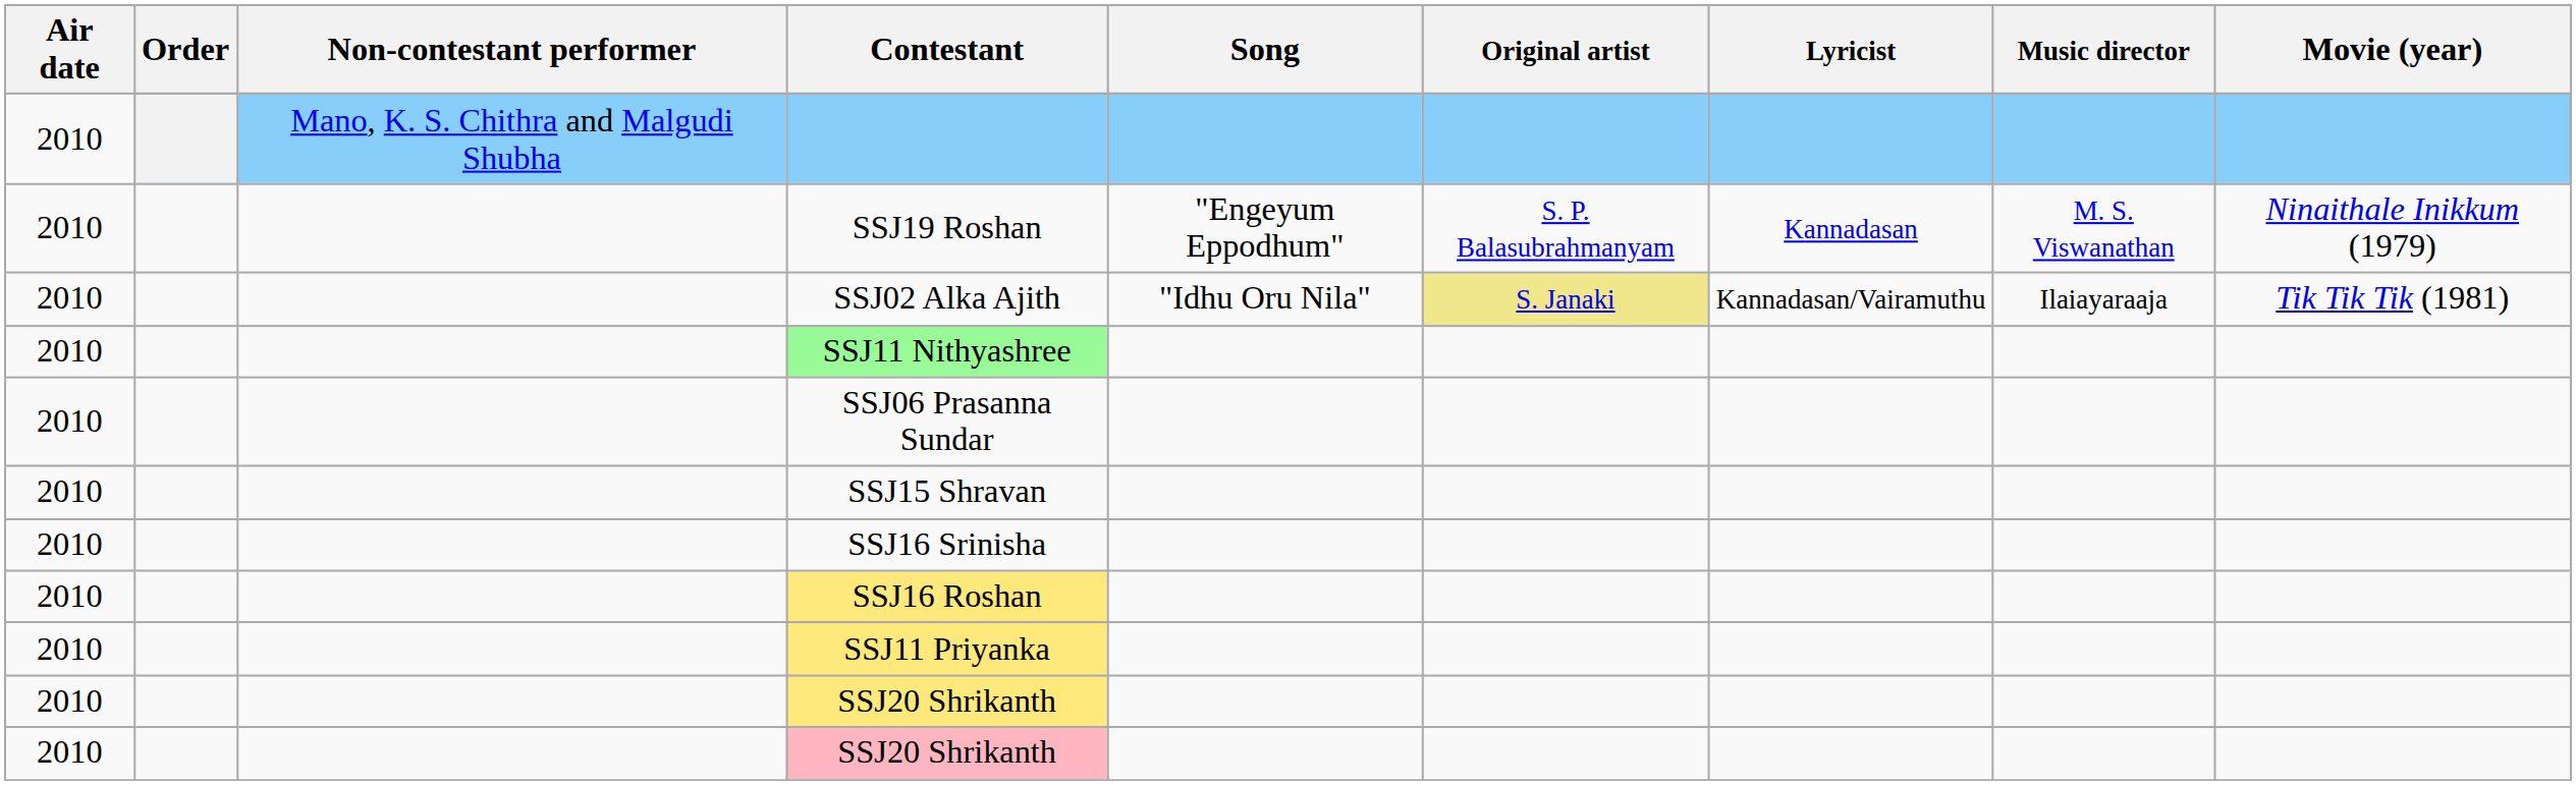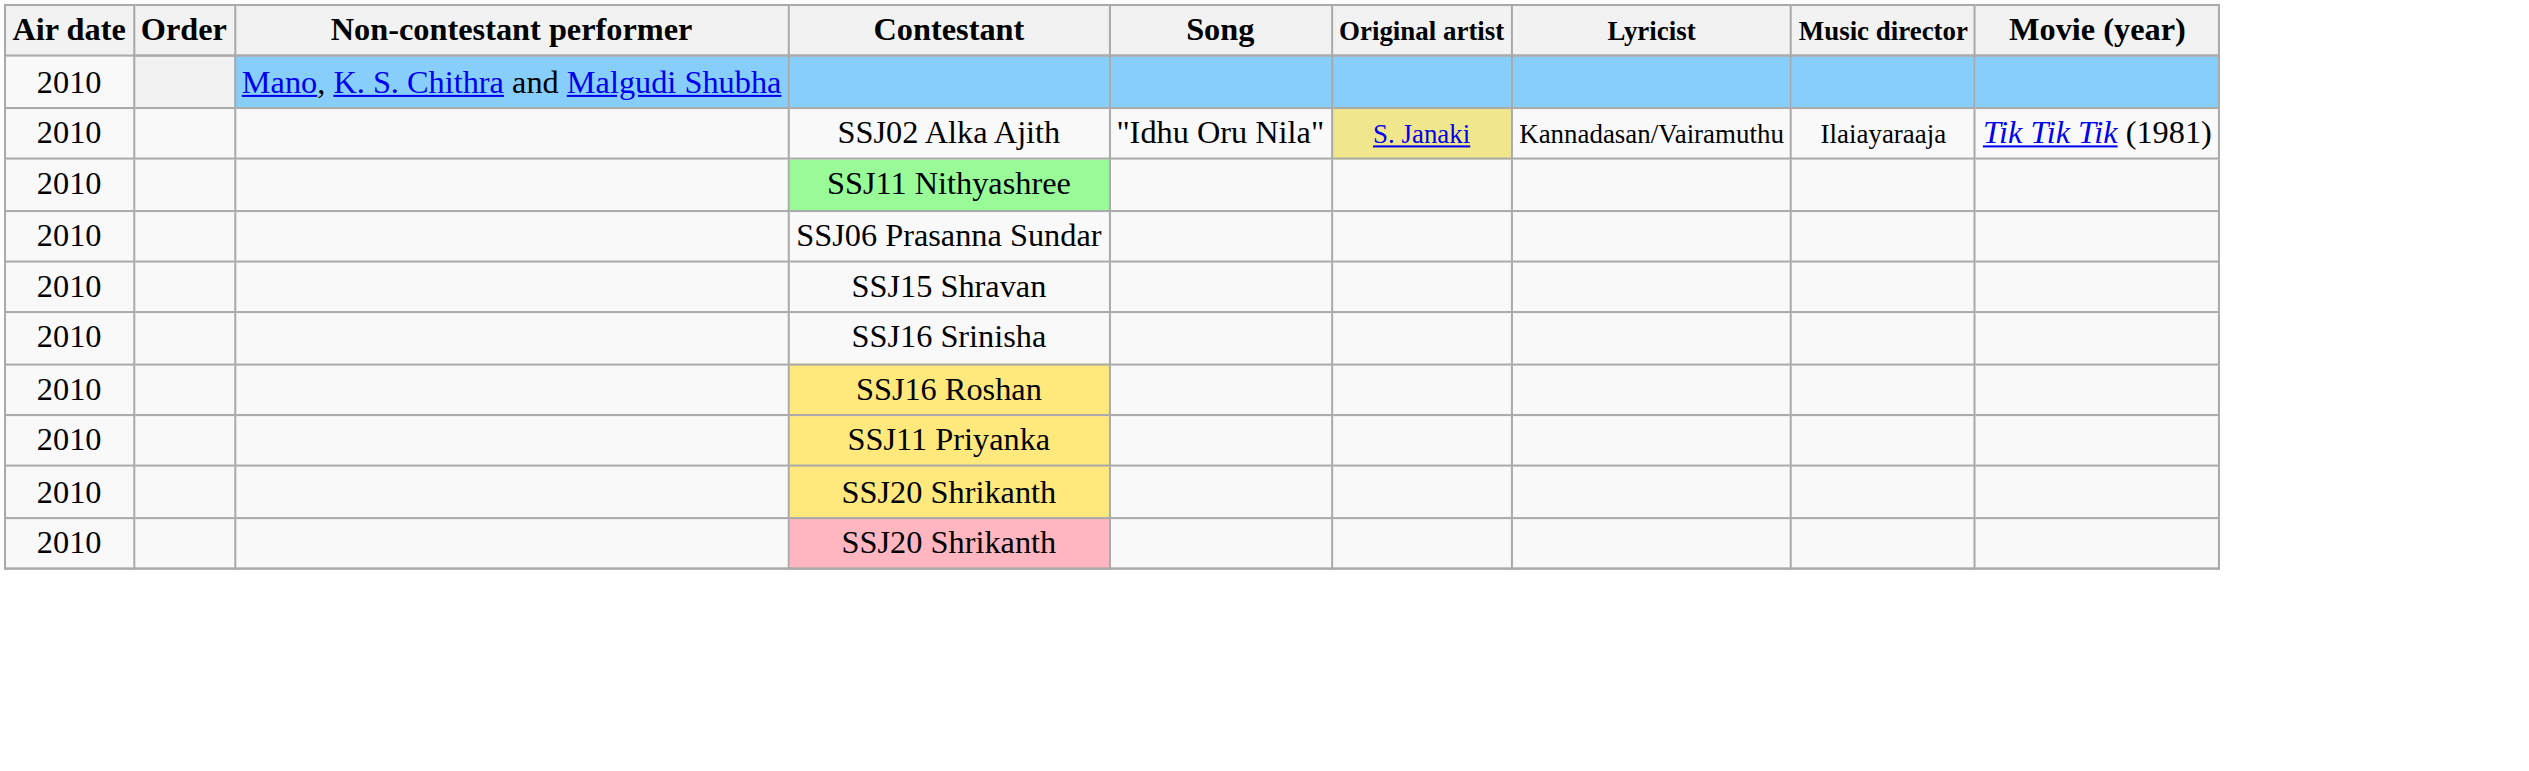- row: 2010 | SSJ19 Roshan | "Engeyum Eppodhum" | S. P. Balasubrahmanyam | Kannadasan | M. S. Viswanathan | Ninaithale Inikkum (1979)
